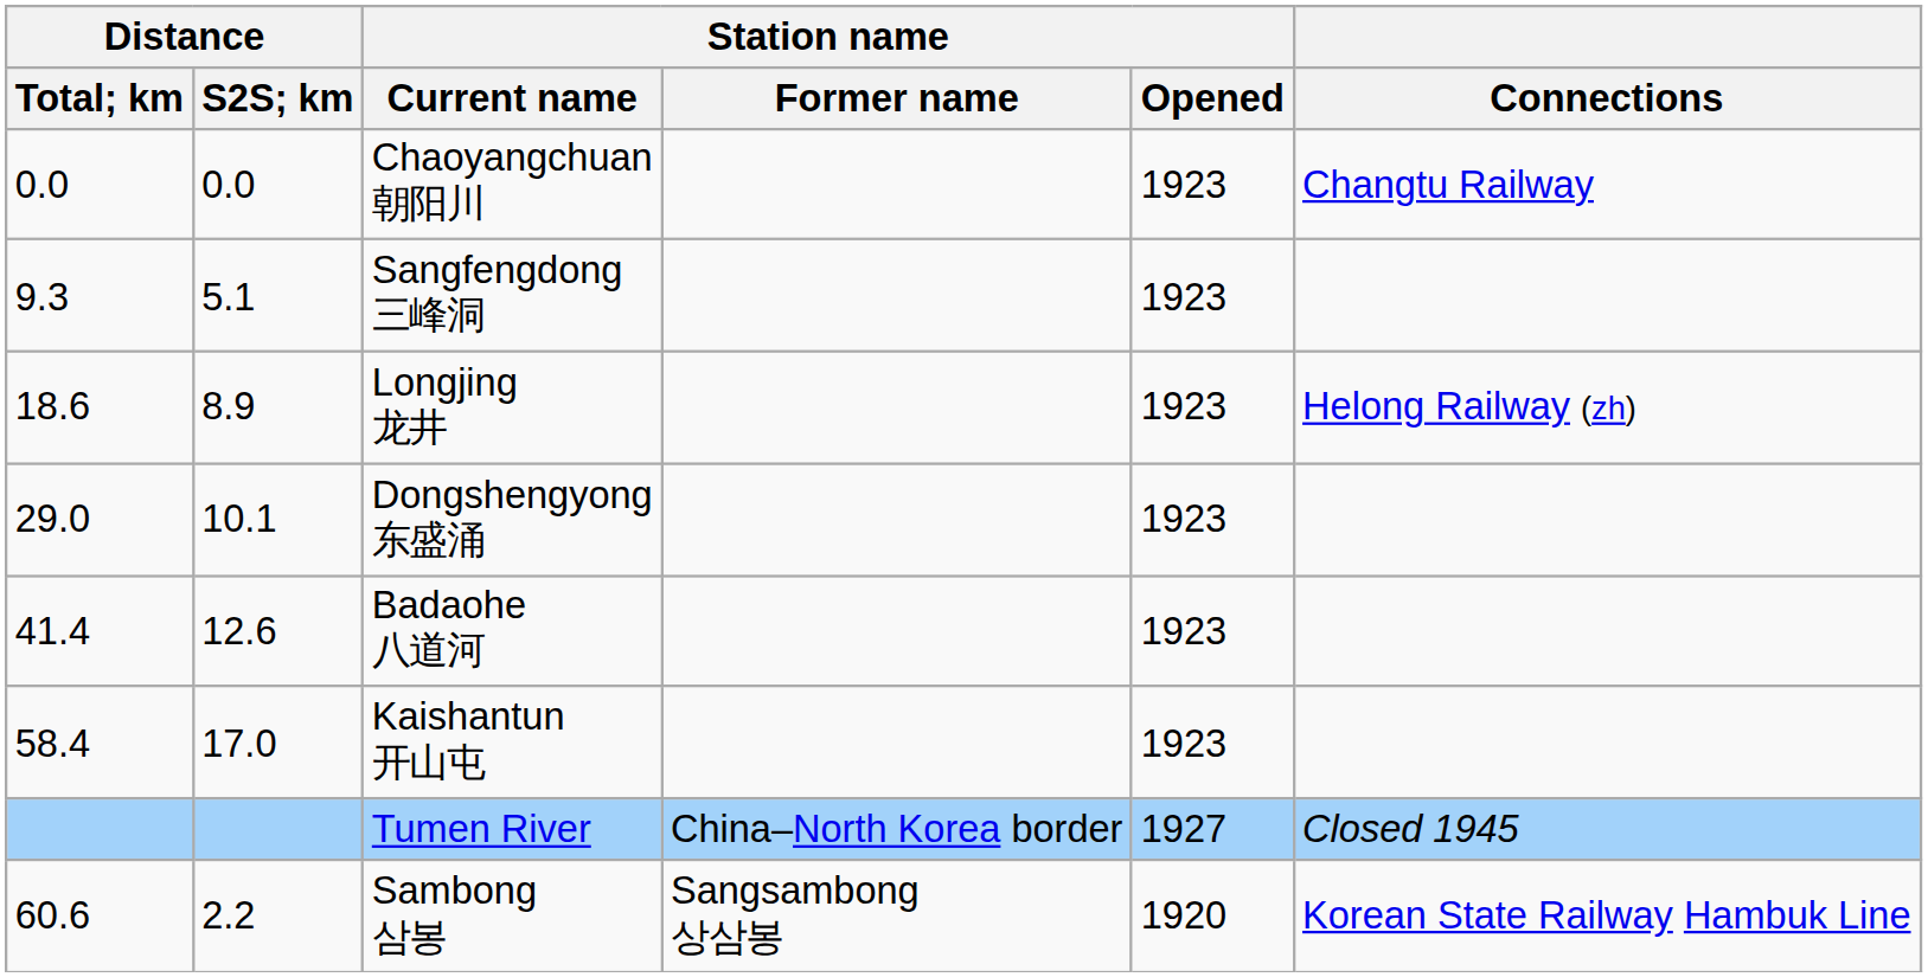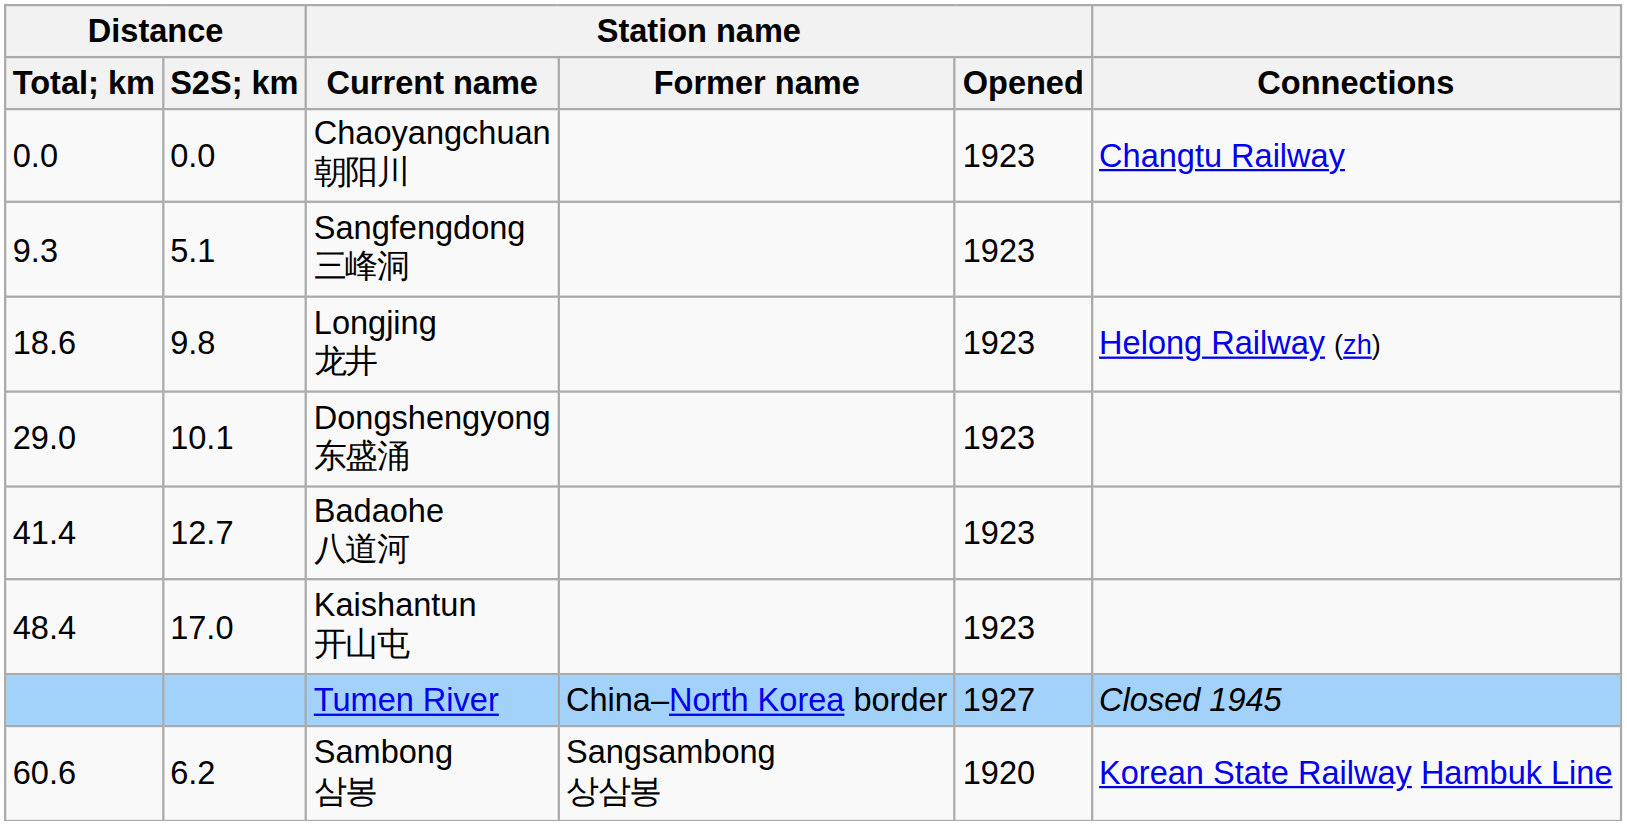Longjing 龙井 | Distance / S2S; km: 8.9 -> 9.8
Badaohe 八道河 | Distance / S2S; km: 12.6 -> 12.7
Kaishantun 开山屯 | Distance / Total; km: 58.4 -> 48.4
Sambong 삼봉 | Distance / S2S; km: 2.2 -> 6.2
